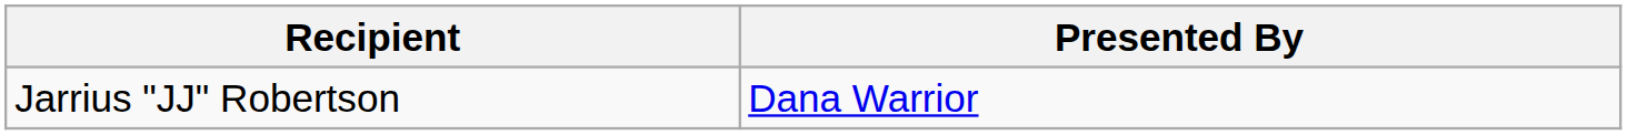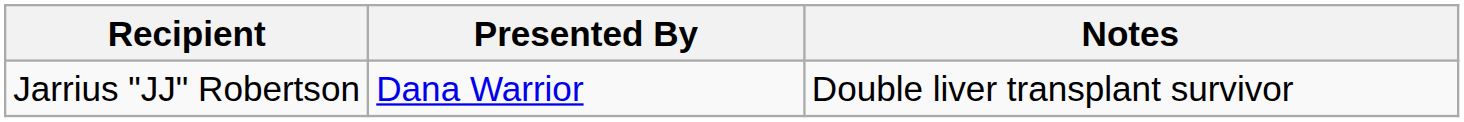+ column: Notes | Double liver transplant survivor
